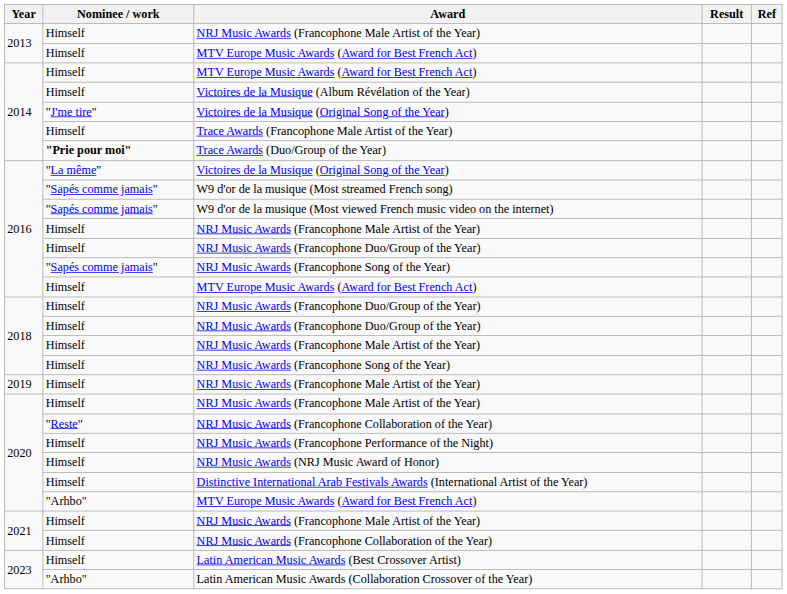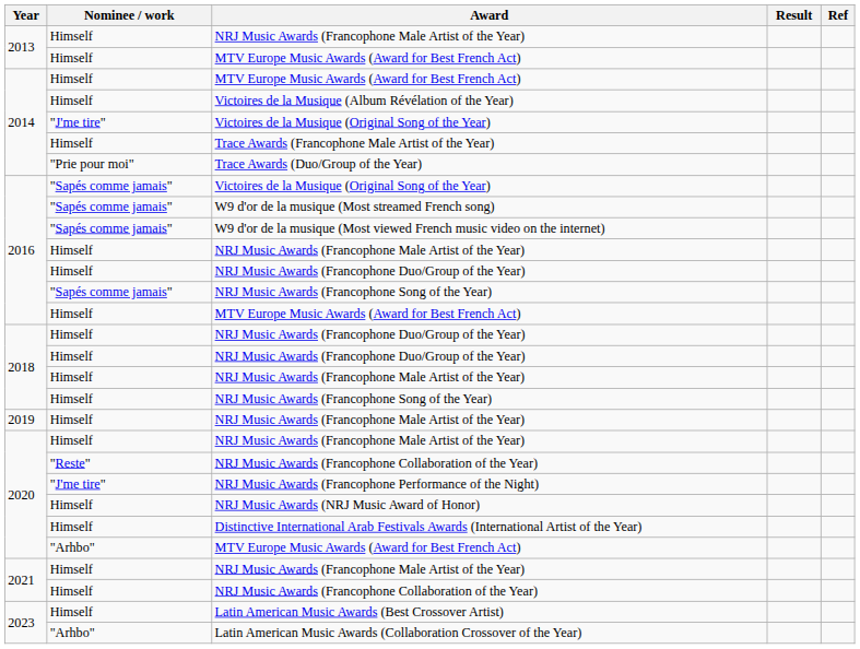Trace Awards (Duo/Group of the Year) | Nominee / work: bold -> normal
2016 / Victoires de la Musique (Original Song of the Year) | Nominee / work: "La même" -> "Sapés comme jamais"
NRJ Music Awards (Francophone Performance of the Night) | Nominee / work: Himself -> "J'me tire"
